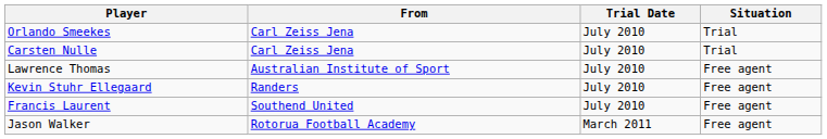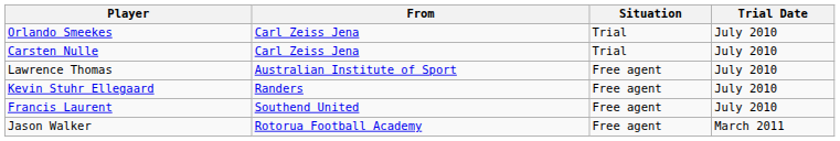columns swapped: Situation <-> Trial Date
